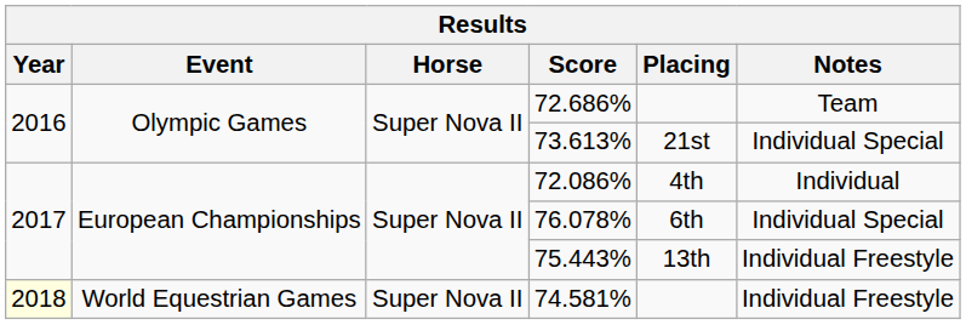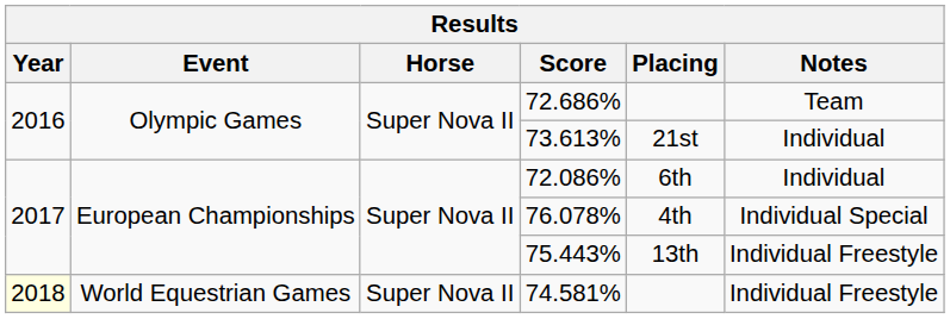73.613% | Notes: Individual Special -> Individual
72.086% | Placing: 4th -> 6th
76.078% | Placing: 6th -> 4th
